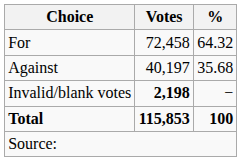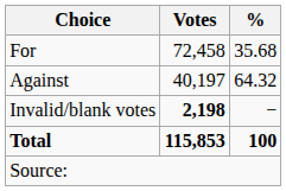For | %: 64.32 -> 35.68
Against | %: 35.68 -> 64.32
